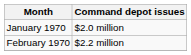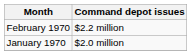rows swapped: January 1970 <-> February 1970
